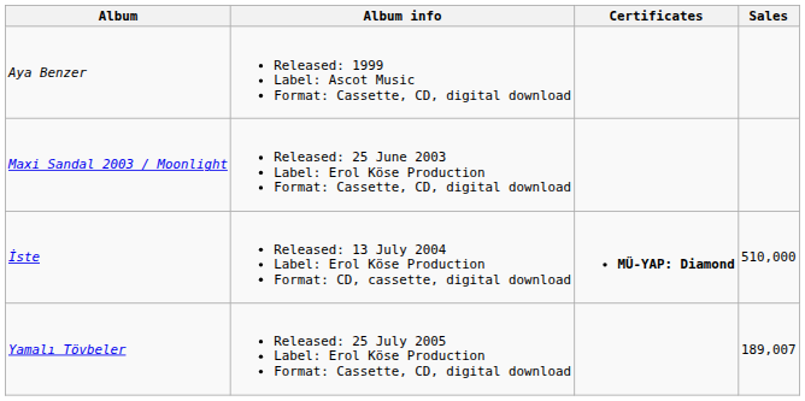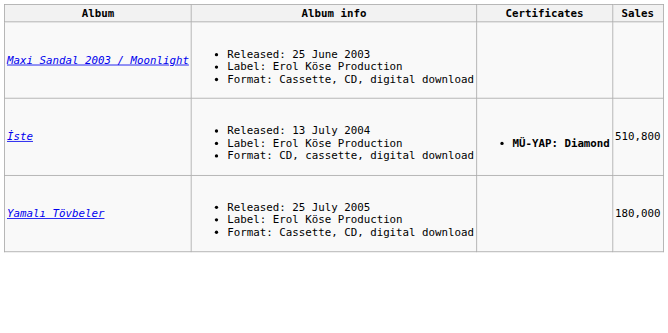- row: Aya Benzer | Released: 1999 Label: Ascot Music Format: Cassette, CD, digital download
İste | Sales: 510,000 -> 510,800
Yamalı Tövbeler | Sales: 189,007 -> 180,000
